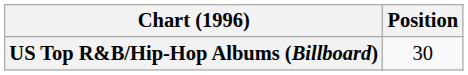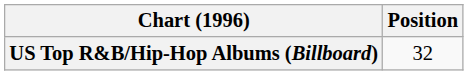US Top R&B/Hip-Hop Albums (Billboard) | Position: 30 -> 32
